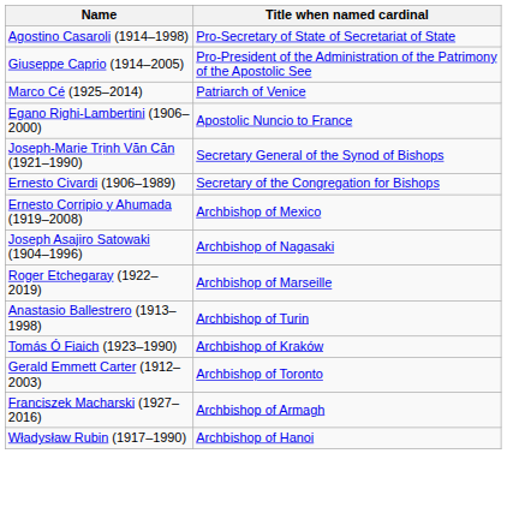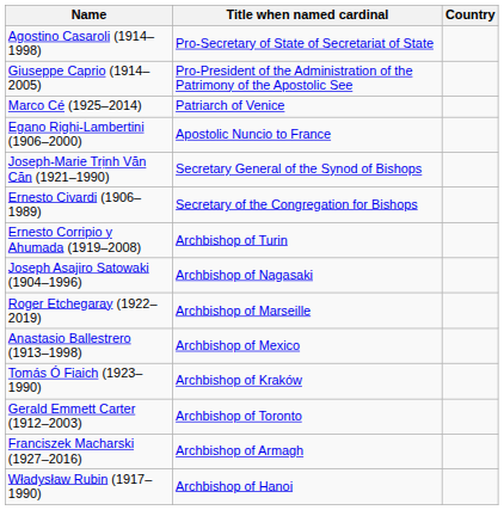+ column: Country
Ernesto Corripio y Ahumada (1919–2008) | Title when named cardinal: Archbishop of Mexico -> Archbishop of Turin
Anastasio Ballestrero (1913–1998) | Title when named cardinal: Archbishop of Turin -> Archbishop of Mexico
